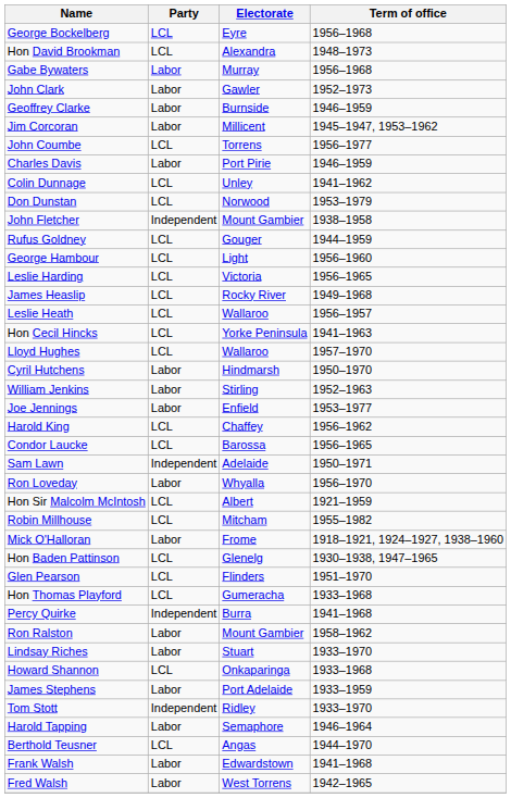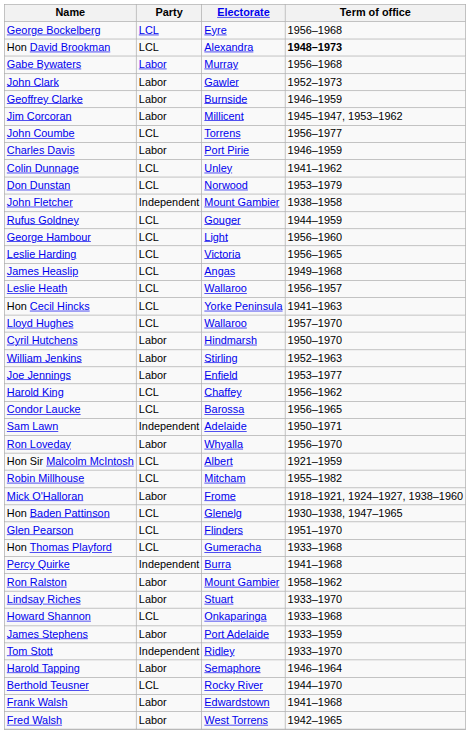Hon David Brookman | Term of office: normal -> bold
James Heaslip | Electorate: Rocky River -> Angas
Berthold Teusner | Electorate: Angas -> Rocky River
